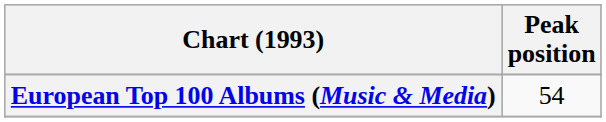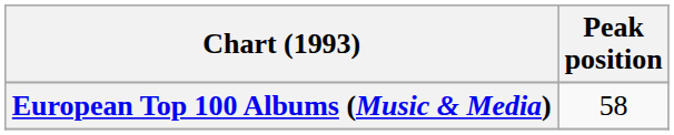European Top 100 Albums (Music & Media) | Peak position: 54 -> 58
